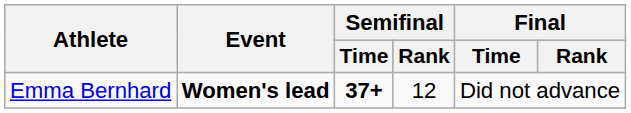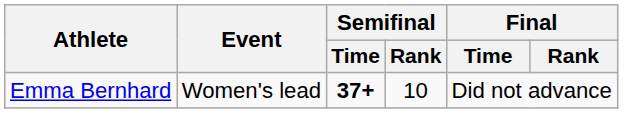Emma Bernhard | Event: bold -> normal
Emma Bernhard | Semifinal / Rank: 12 -> 10
